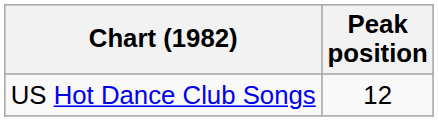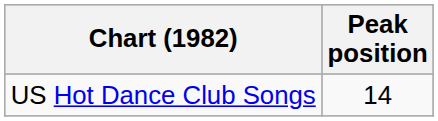US Hot Dance Club Songs | Peak position: 12 -> 14
